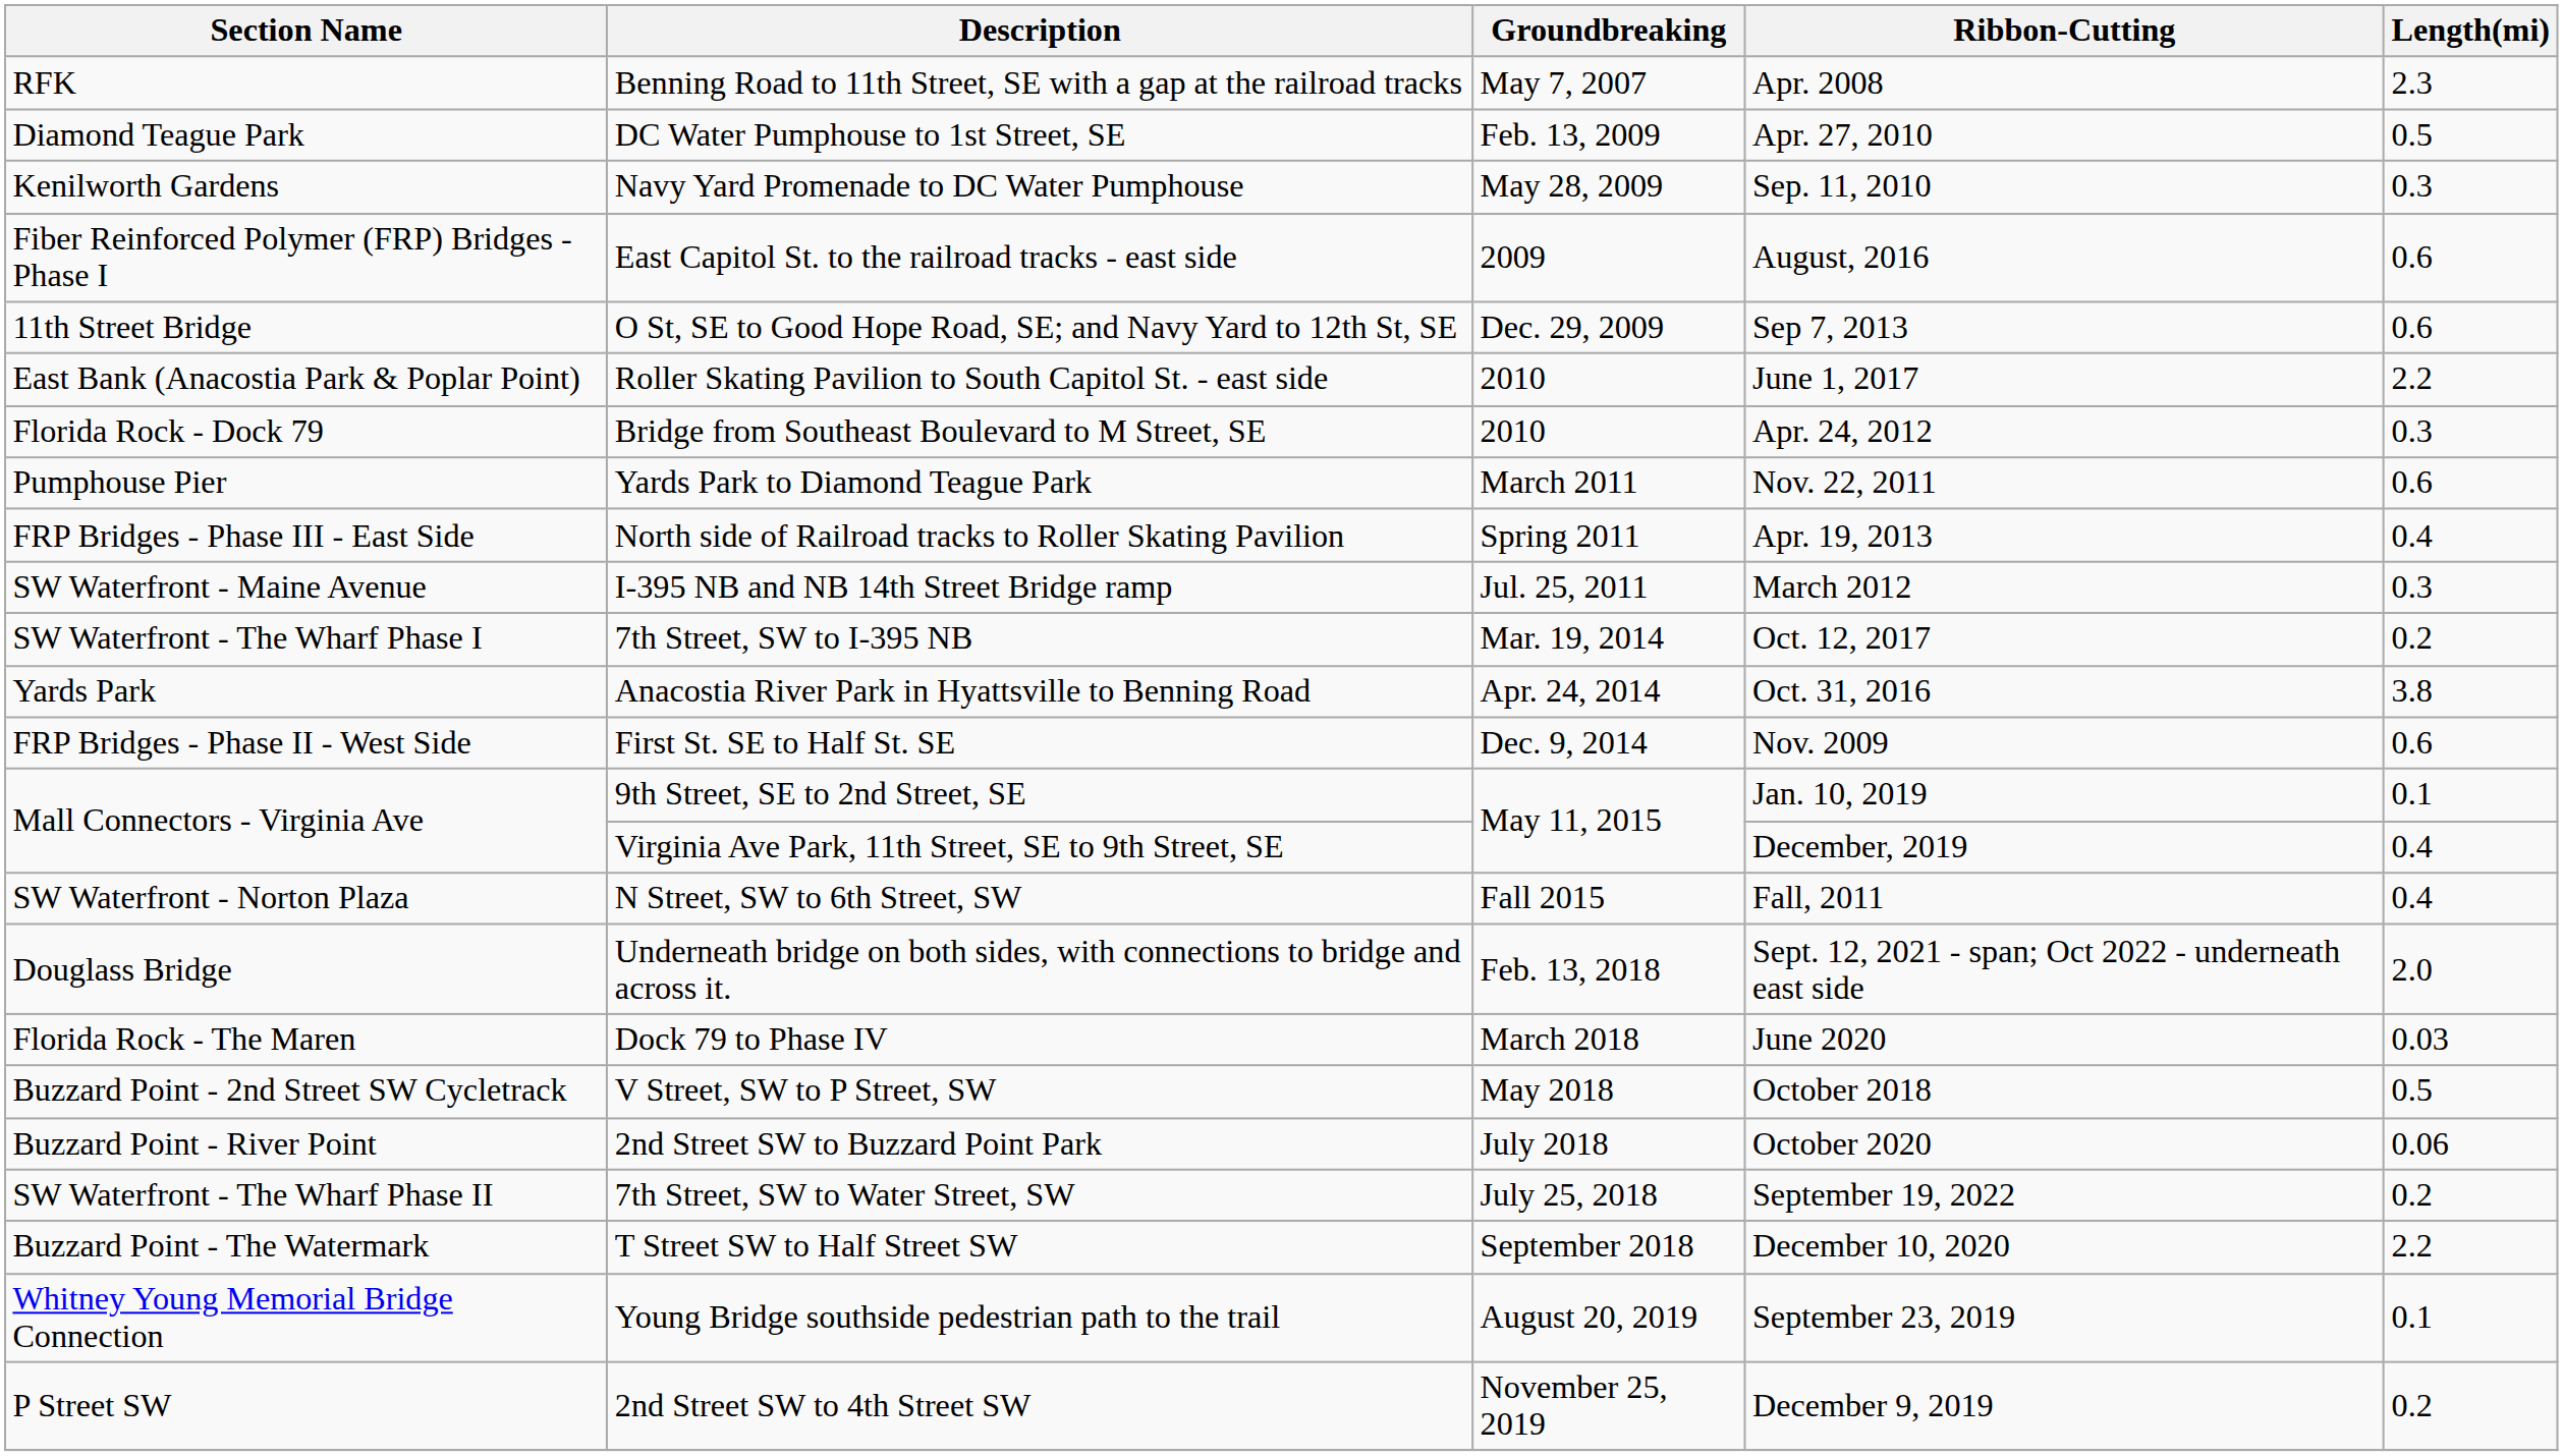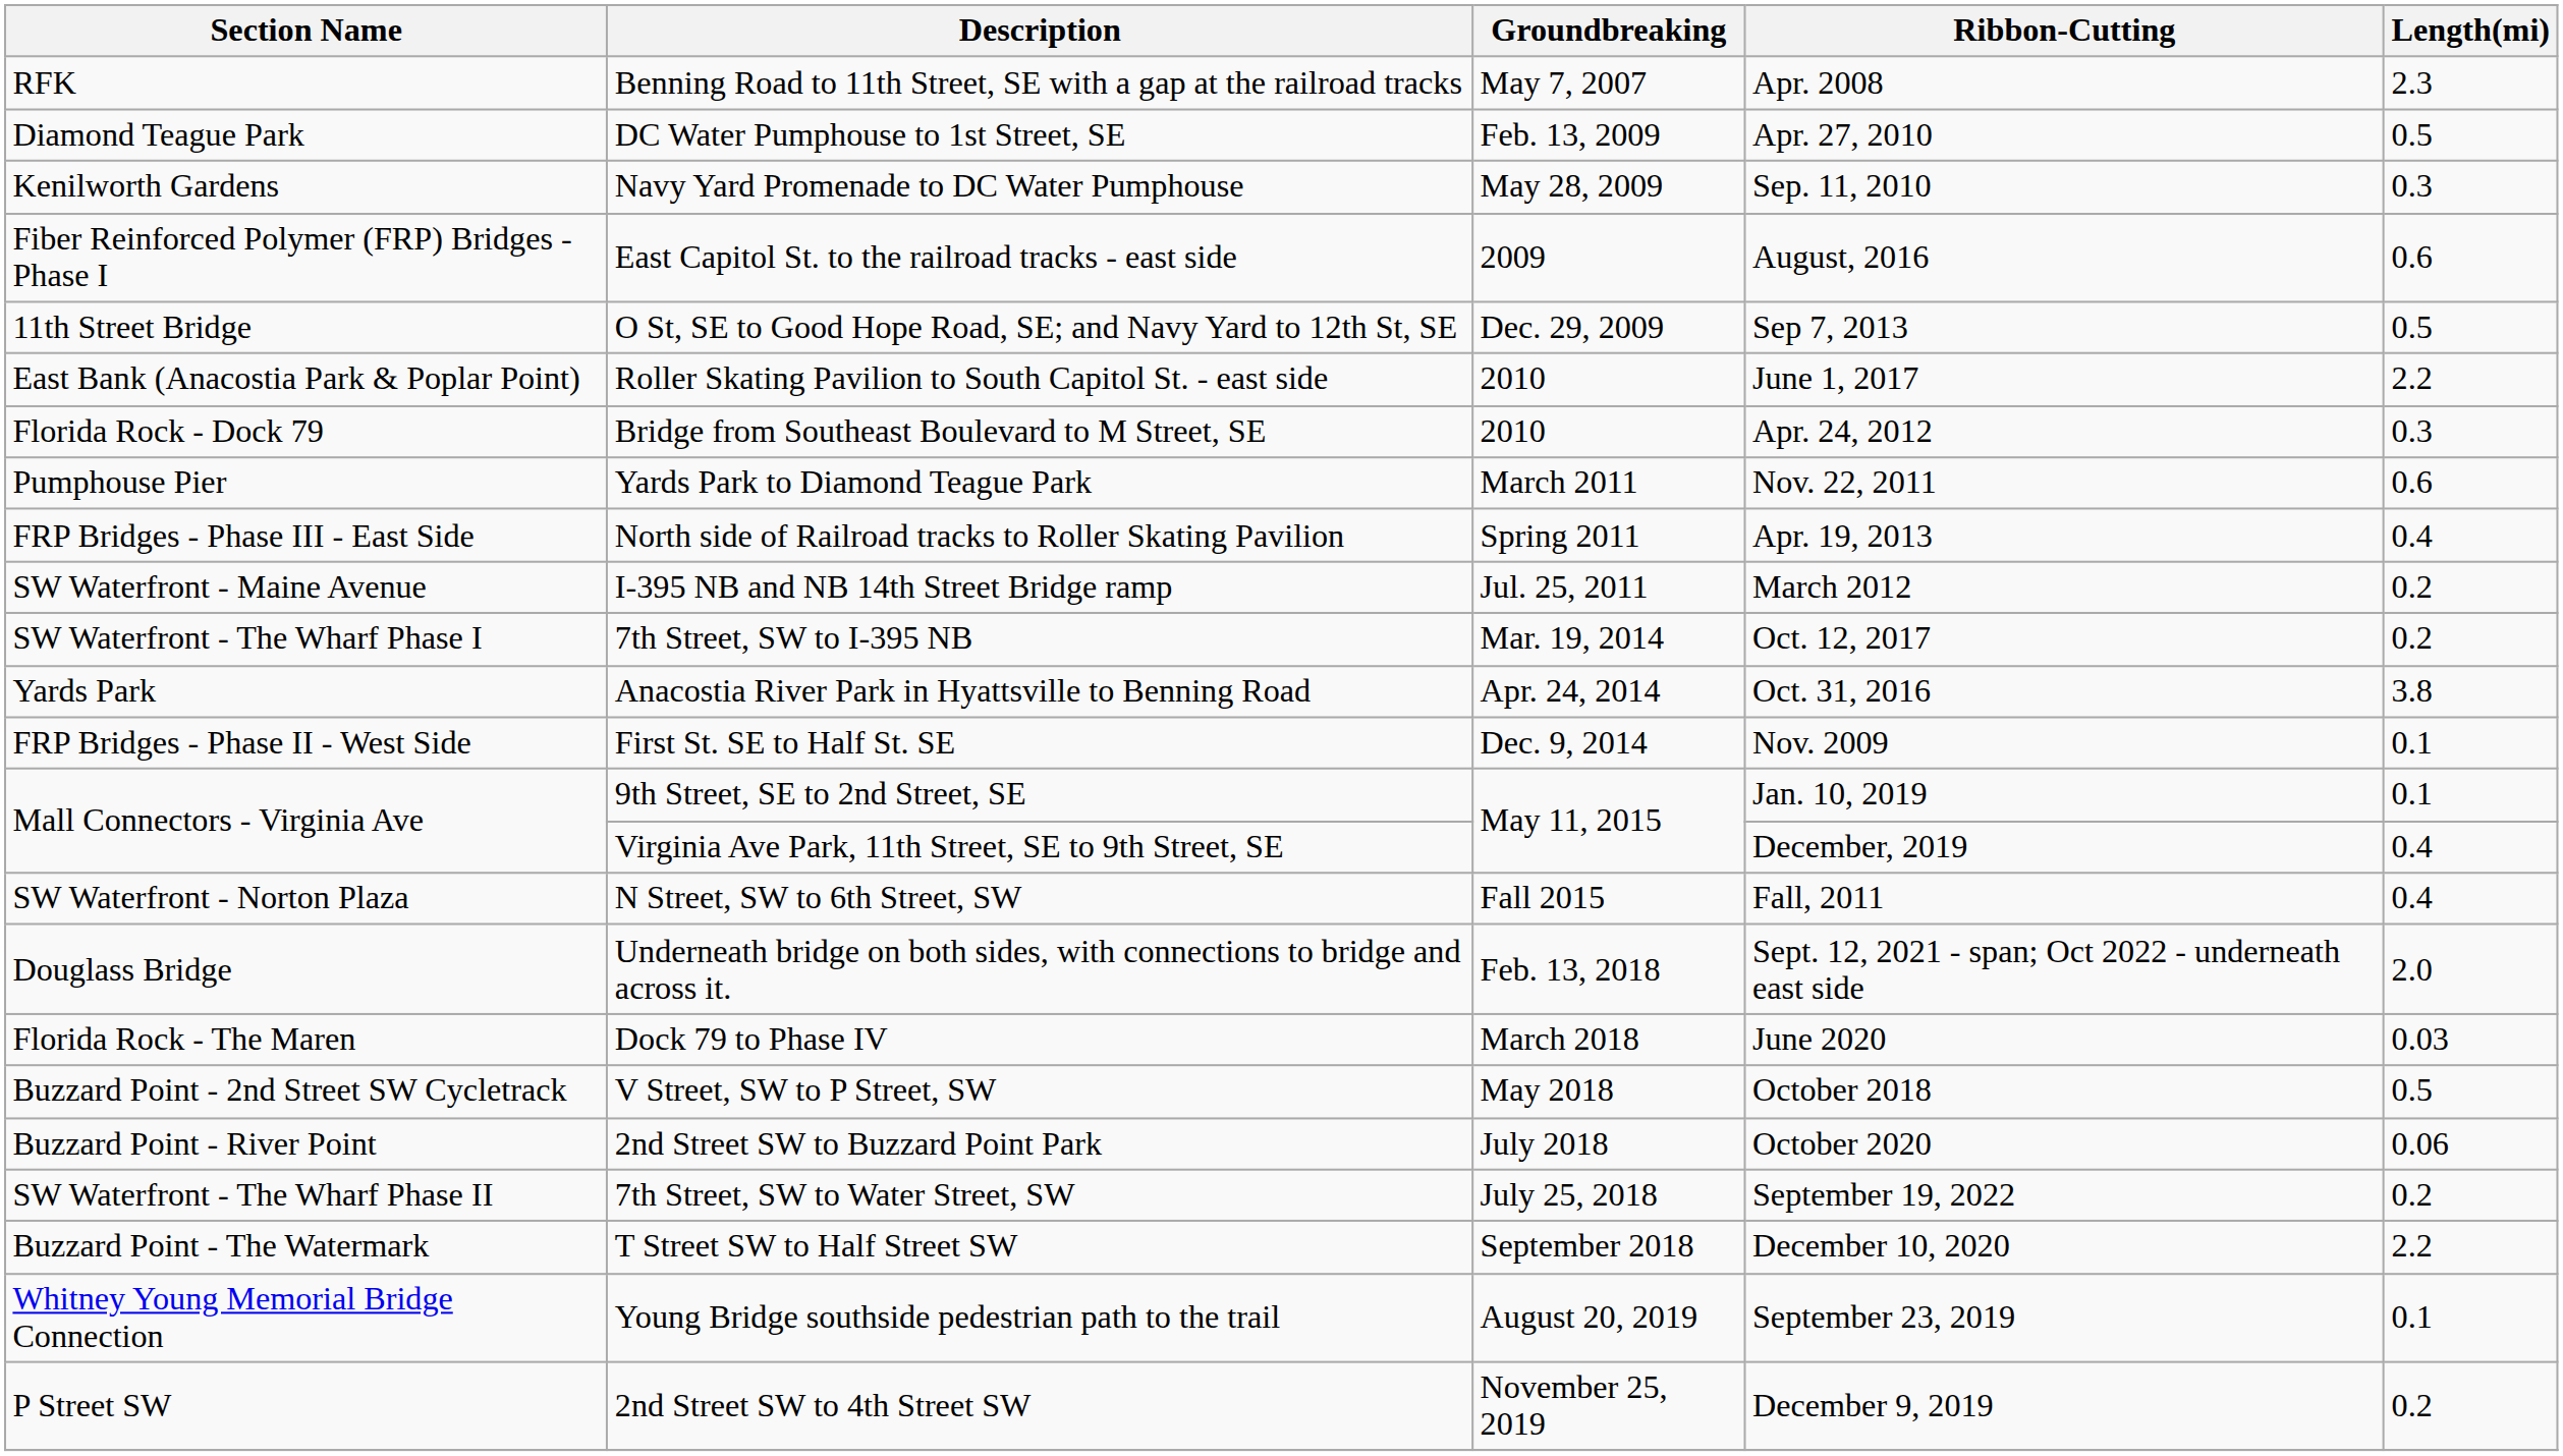O St, SE to Good Hope Road, SE; and Navy Yard to 12th St, SE | Length(mi): 0.6 -> 0.5
I-395 NB and NB 14th Street Bridge ramp | Length(mi): 0.3 -> 0.2
First St. SE to Half St. SE | Length(mi): 0.6 -> 0.1
